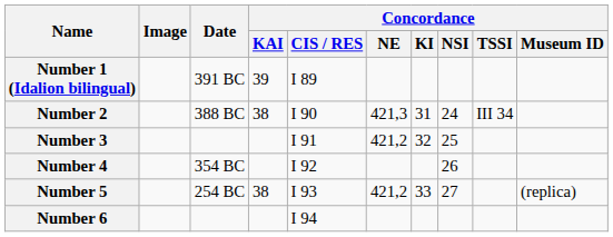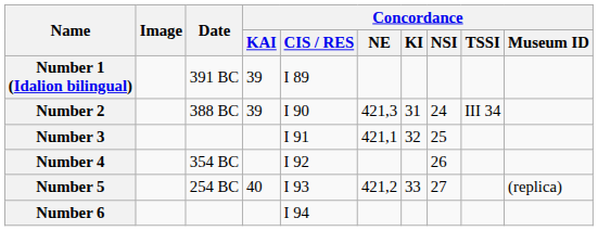Number 2 | Concordance / KAI: 38 -> 39
Number 3 | Concordance / NE: 421,2 -> 421,1
Number 5 | Concordance / KAI: 38 -> 40
